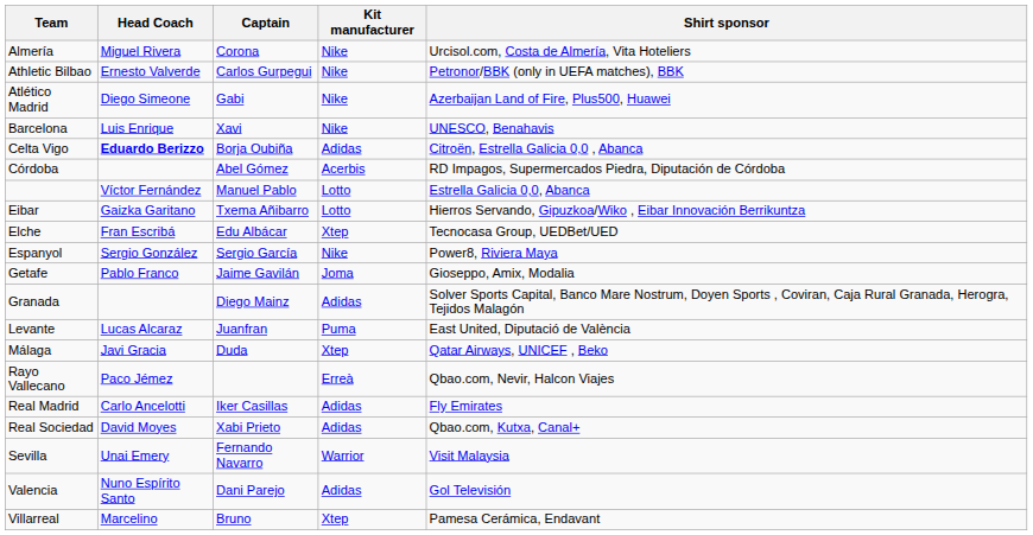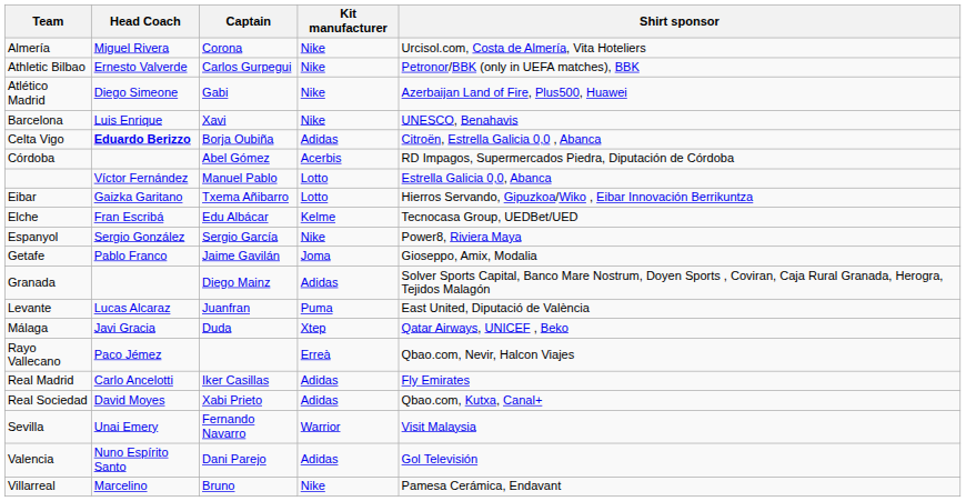Elche | Kit manufacturer: Xtep -> Kelme
Villarreal | Kit manufacturer: Xtep -> Nike
